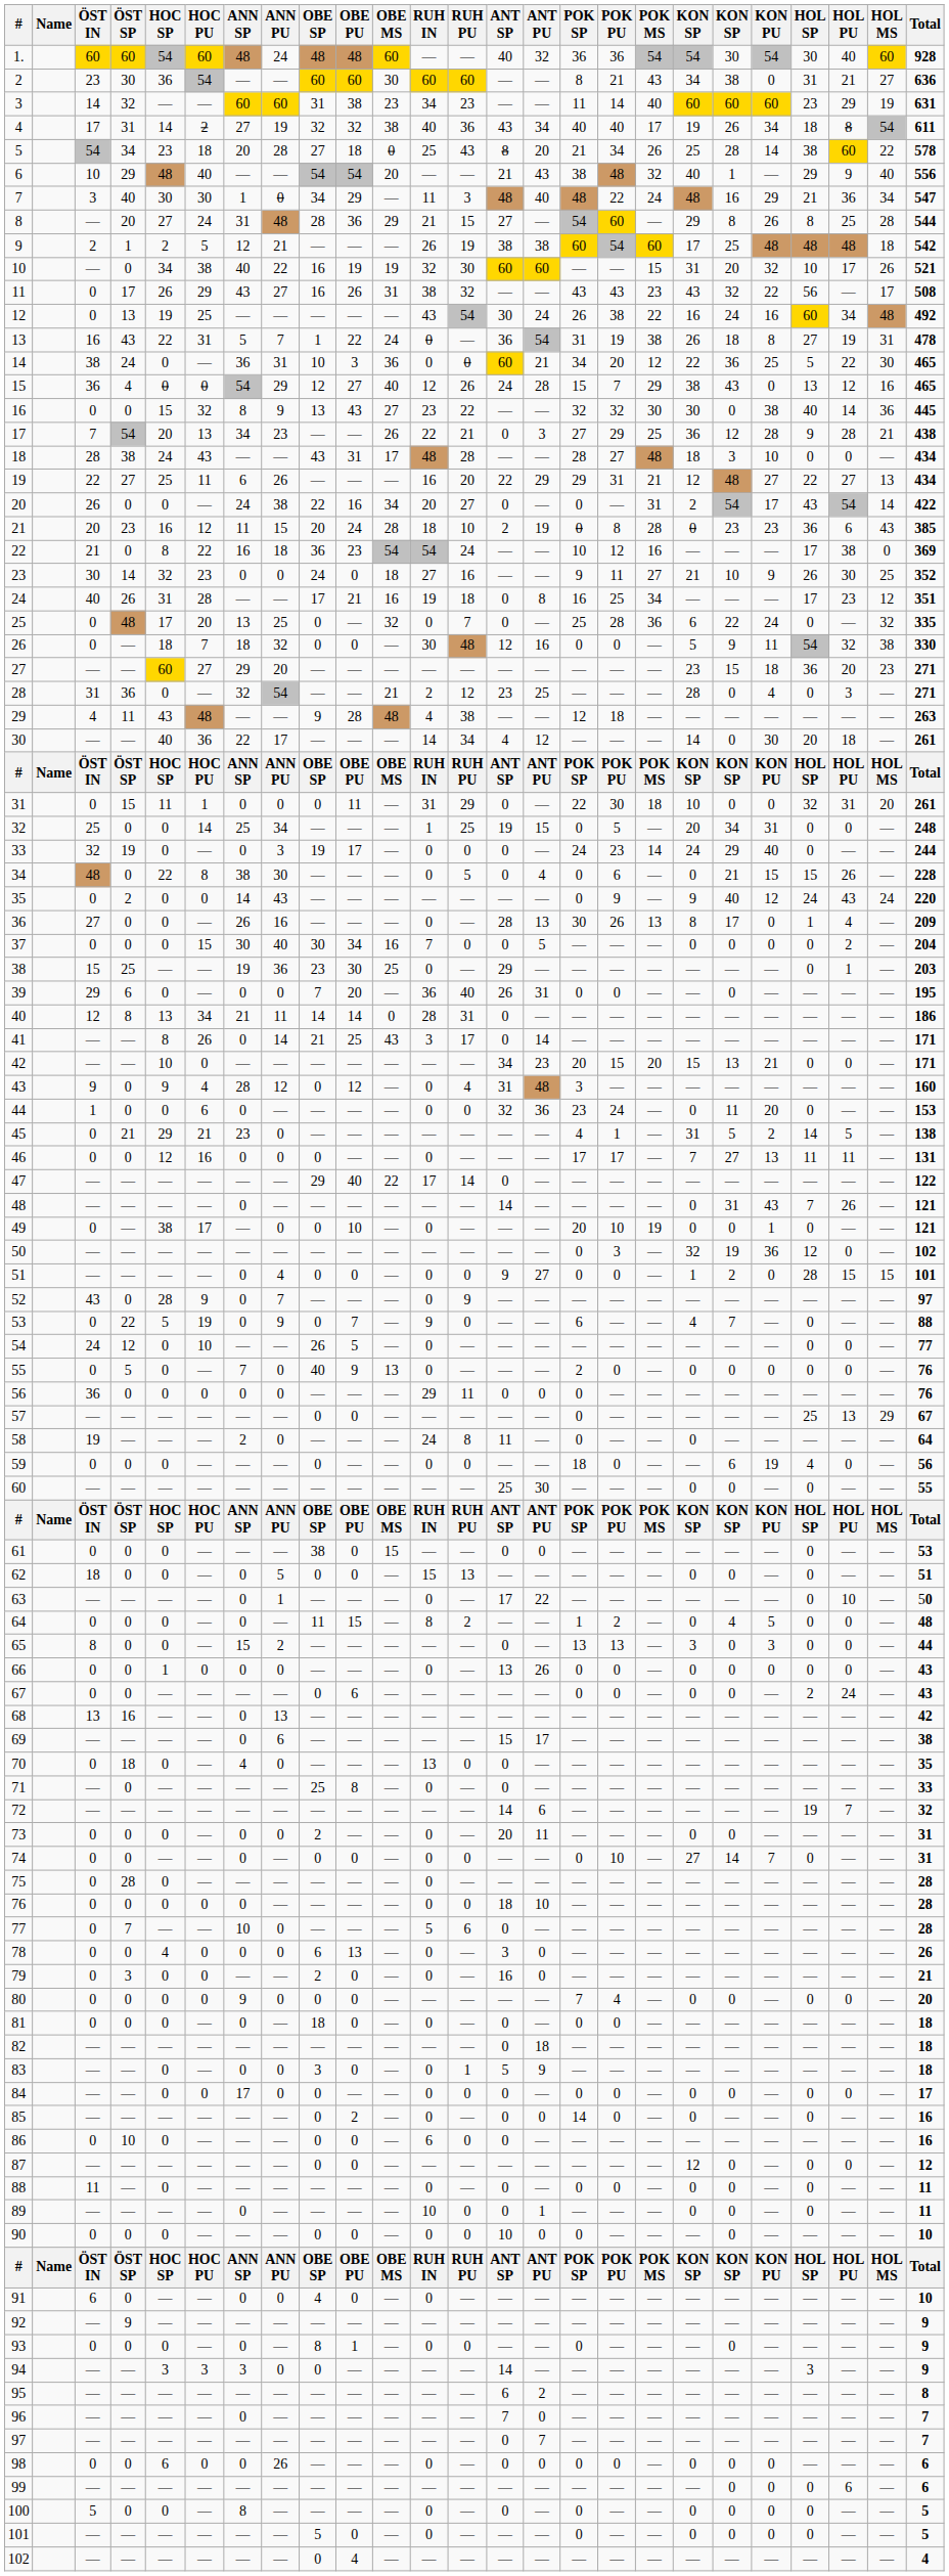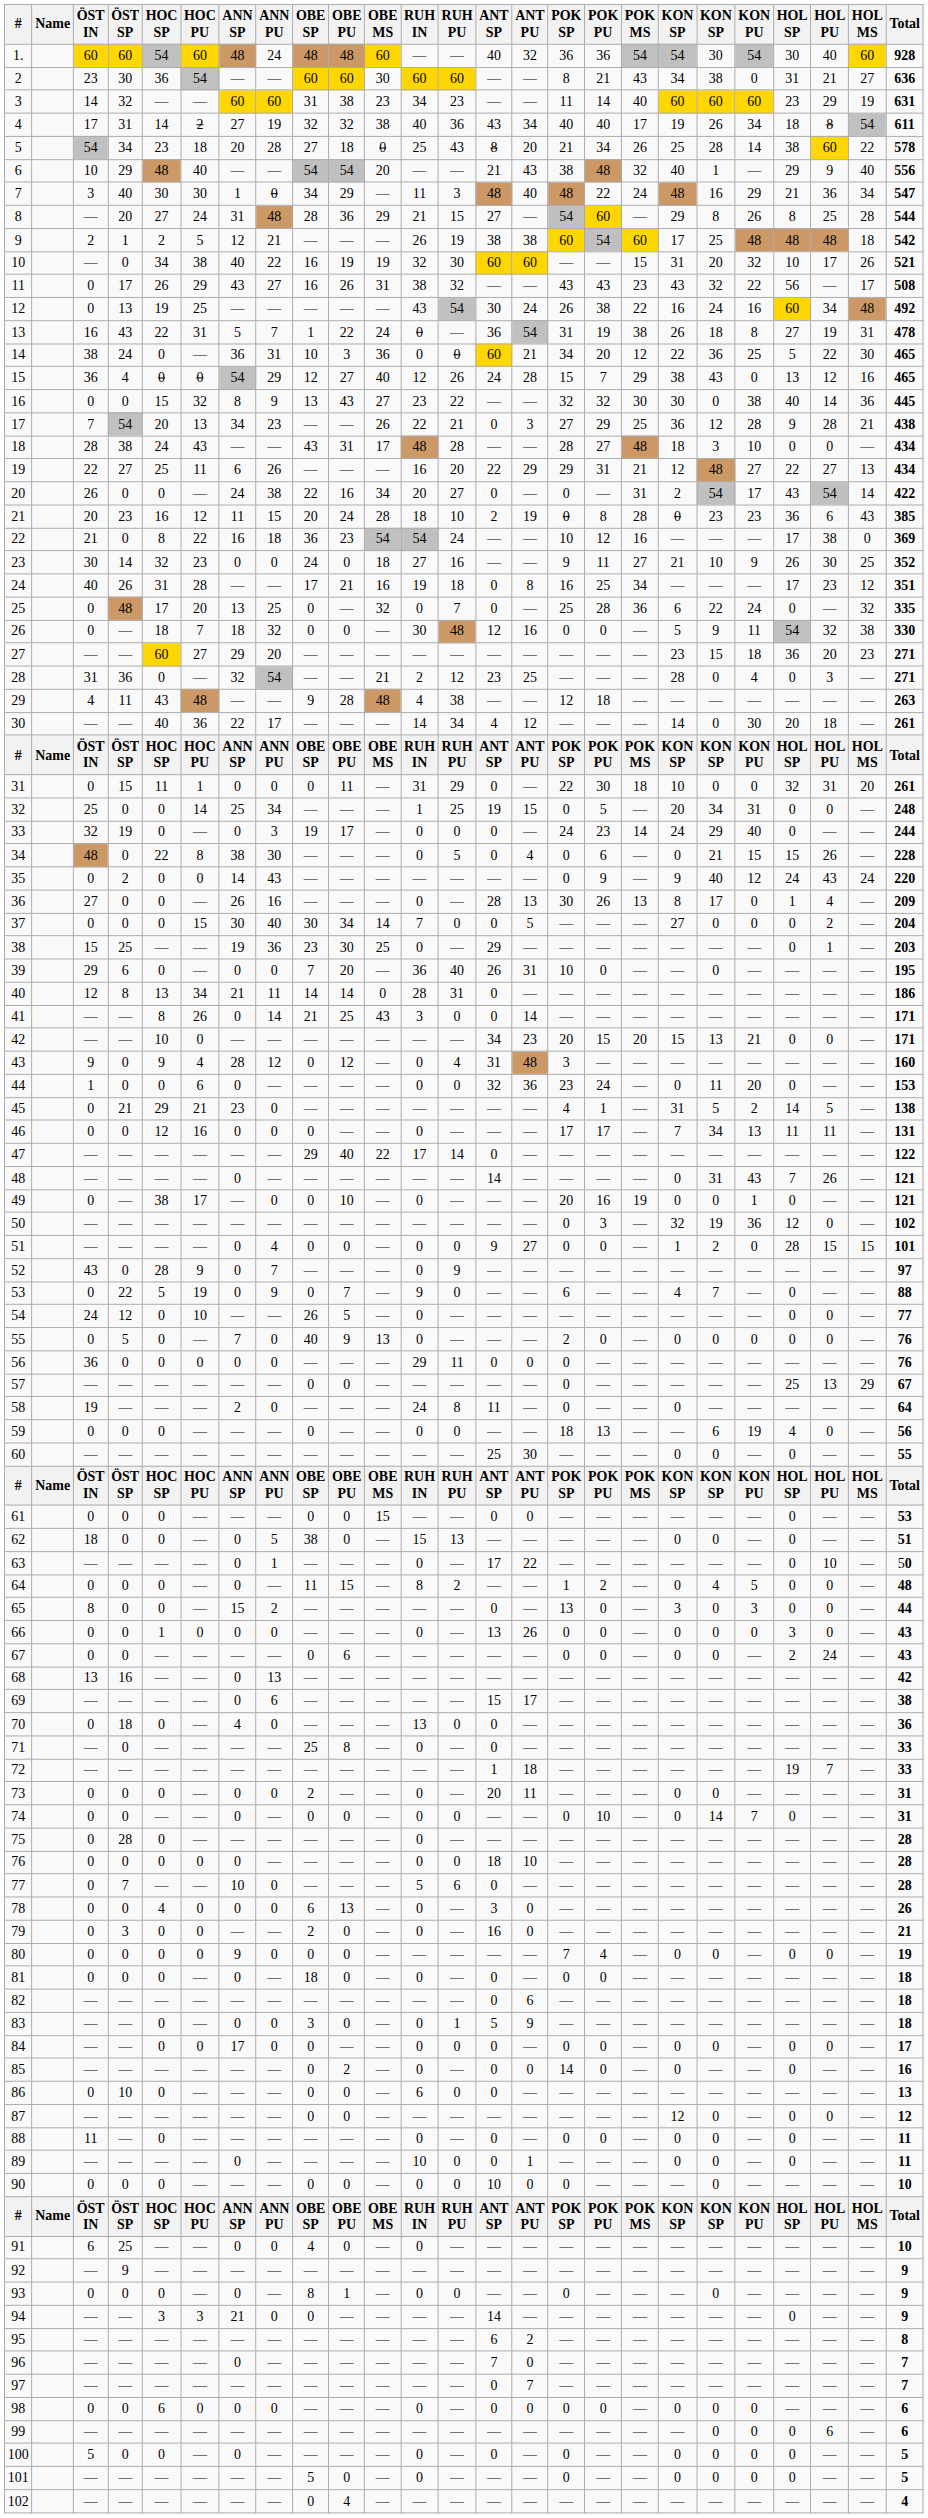37 | OBE MS: 16 -> 14
37 | column 19: 0 -> 27
39 | POK SP: 0 -> 10
41 | RUH PU: 17 -> 0
46 | column 20: 27 -> 34
49 | POK PU: 10 -> 16
59 | POK PU: 0 -> 13
61 | OBE SP: 38 -> 0
62 | OBE SP: 0 -> 38
65 | POK PU: 13 -> 0
66 | HOL SP: 0 -> 3
70 | Total: 35 -> 36
72 | ANT SP: 14 -> 1
72 | ANT PU: 6 -> 18
72 | Total: 32 -> 33
74 | column 19: 27 -> 0
80 | Total: 20 -> 19
82 | ANT PU: 18 -> 6
86 | Total: 16 -> 13
91 | ÖST SP: 0 -> 25
94 | ANN SP: 3 -> 21
94 | HOL SP: 3 -> 0
98 | ANN PU: 26 -> 0
100 | ANN SP: 8 -> 0
